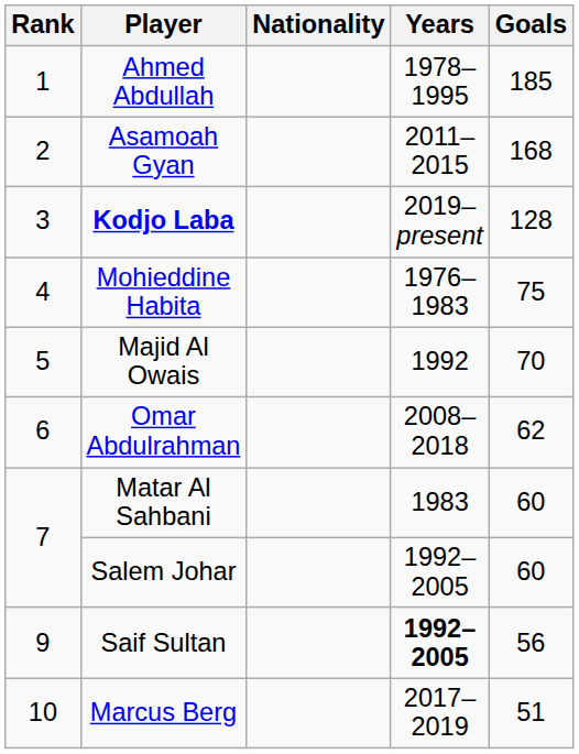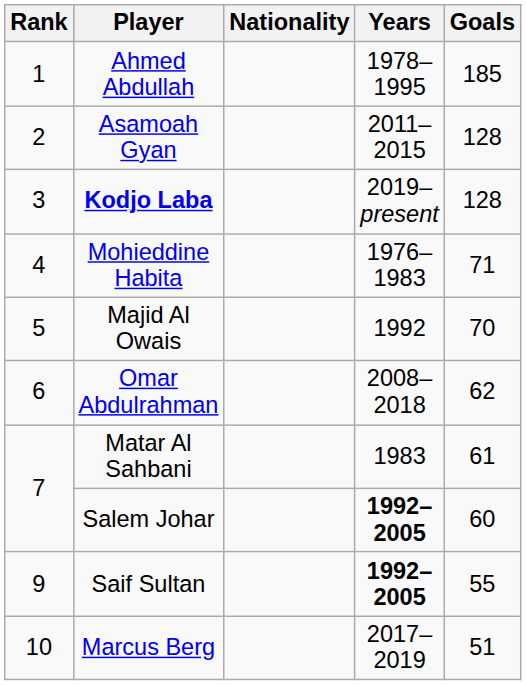Asamoah Gyan | Goals: 168 -> 128
Mohieddine Habita | Goals: 75 -> 71
Matar Al Sahbani | Goals: 60 -> 61
Salem Johar | Years: normal -> bold
Saif Sultan | Goals: 56 -> 55
